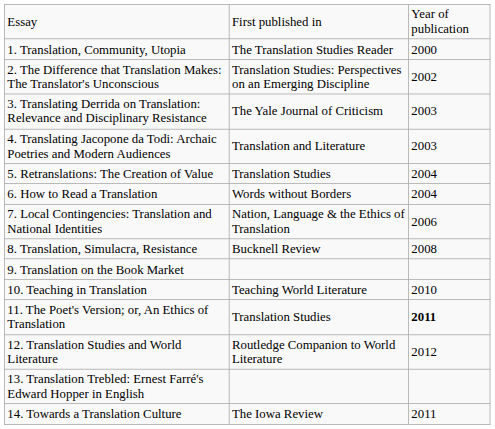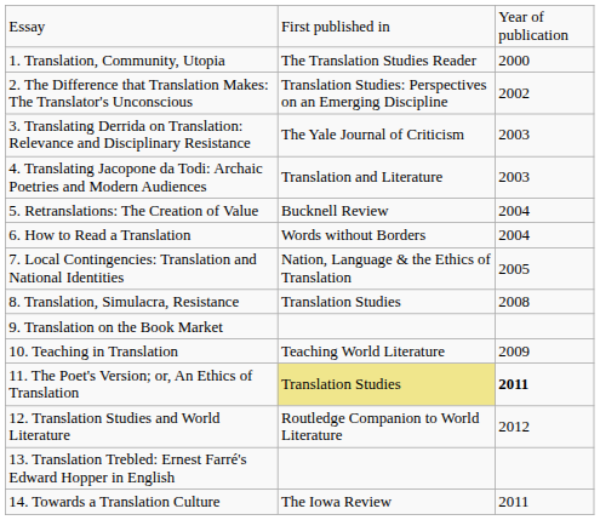5. Retranslations: The Creation of Value | column 2: Translation Studies -> Bucknell Review
7. Local Contingencies: Translation and National Identities | column 3: 2006 -> 2005
8. Translation, Simulacra, Resistance | column 2: Bucknell Review -> Translation Studies
10. Teaching in Translation | column 3: 2010 -> 2009
11. The Poet's Version; or, An Ethics of Translation | column 2: no background -> khaki background
